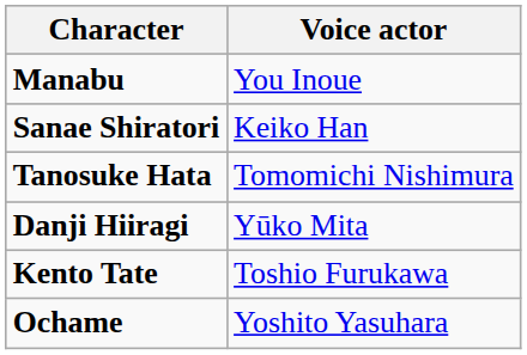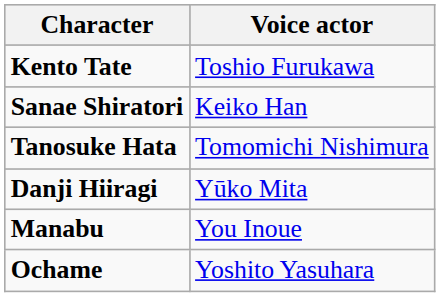rows swapped: Kento Tate <-> Manabu
